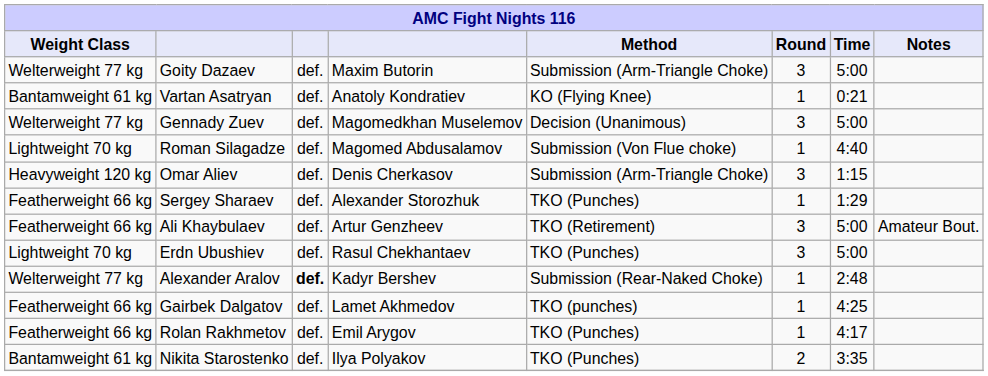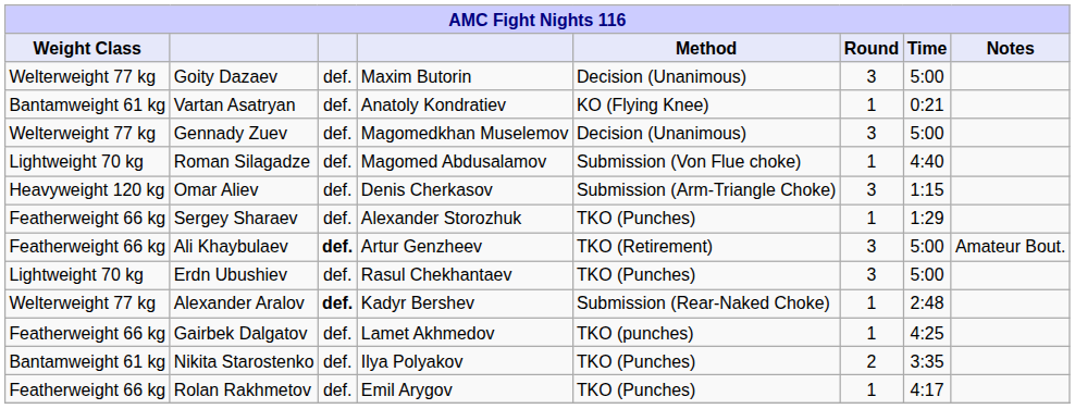Goity Dazaev | Method: Submission (Arm-Triangle Choke) -> Decision (Unanimous)
Ali Khaybulaev | column 3: normal -> bold
rows swapped: Rolan Rakhmetov <-> Nikita Starostenko
